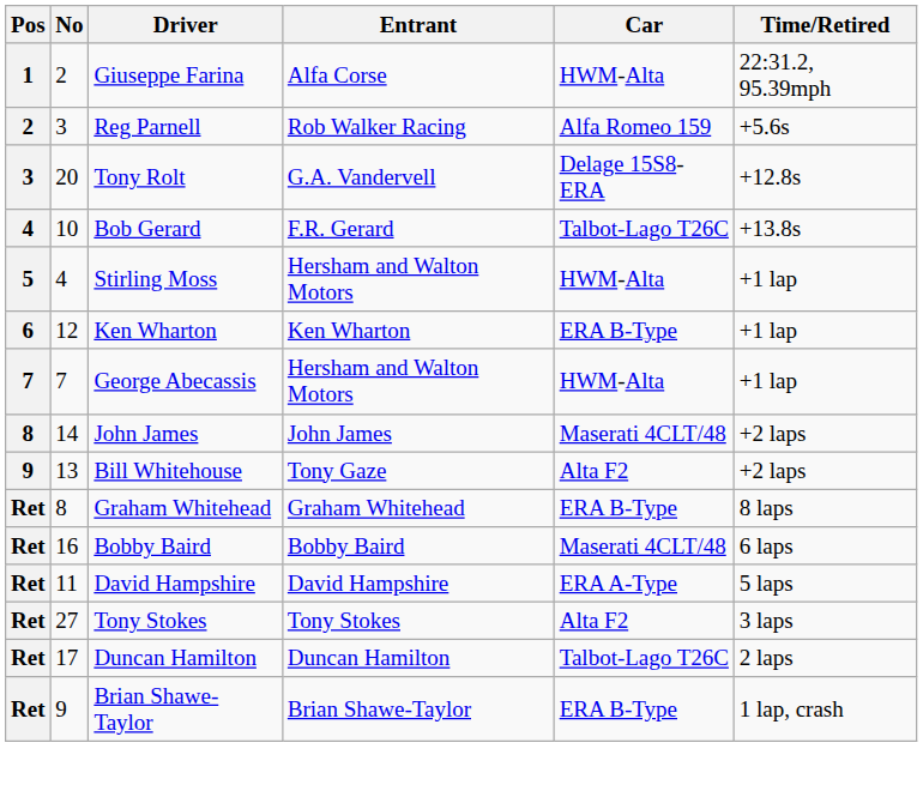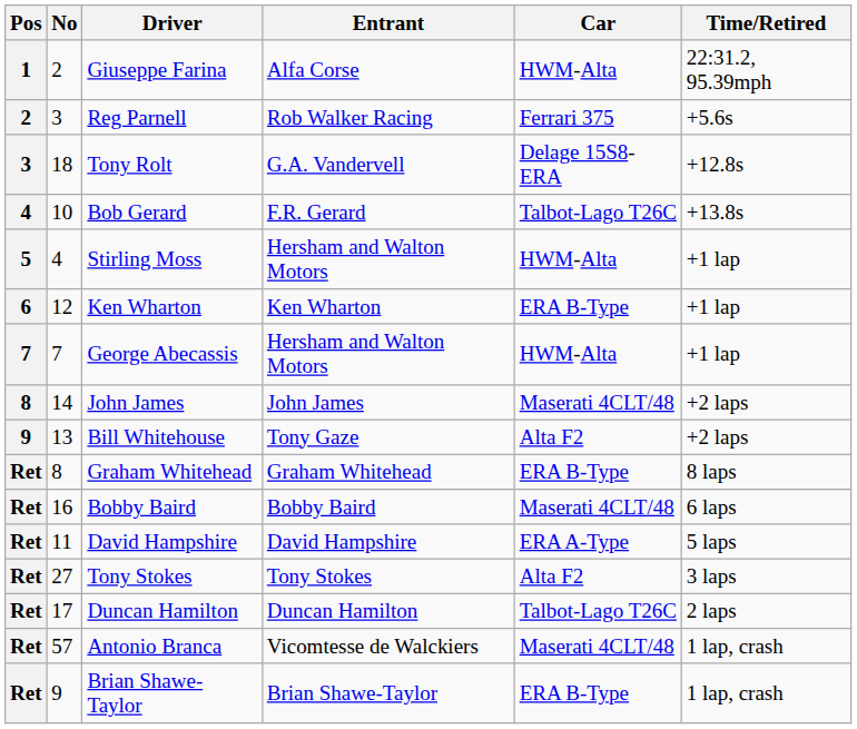Reg Parnell | Car: Alfa Romeo 159 -> Ferrari 375
Tony Rolt | No: 20 -> 18
+ row: Ret | 57 | Antonio Branca | Vicomtesse de Walckiers | Maserati 4CLT/48 | 1 lap, crash
